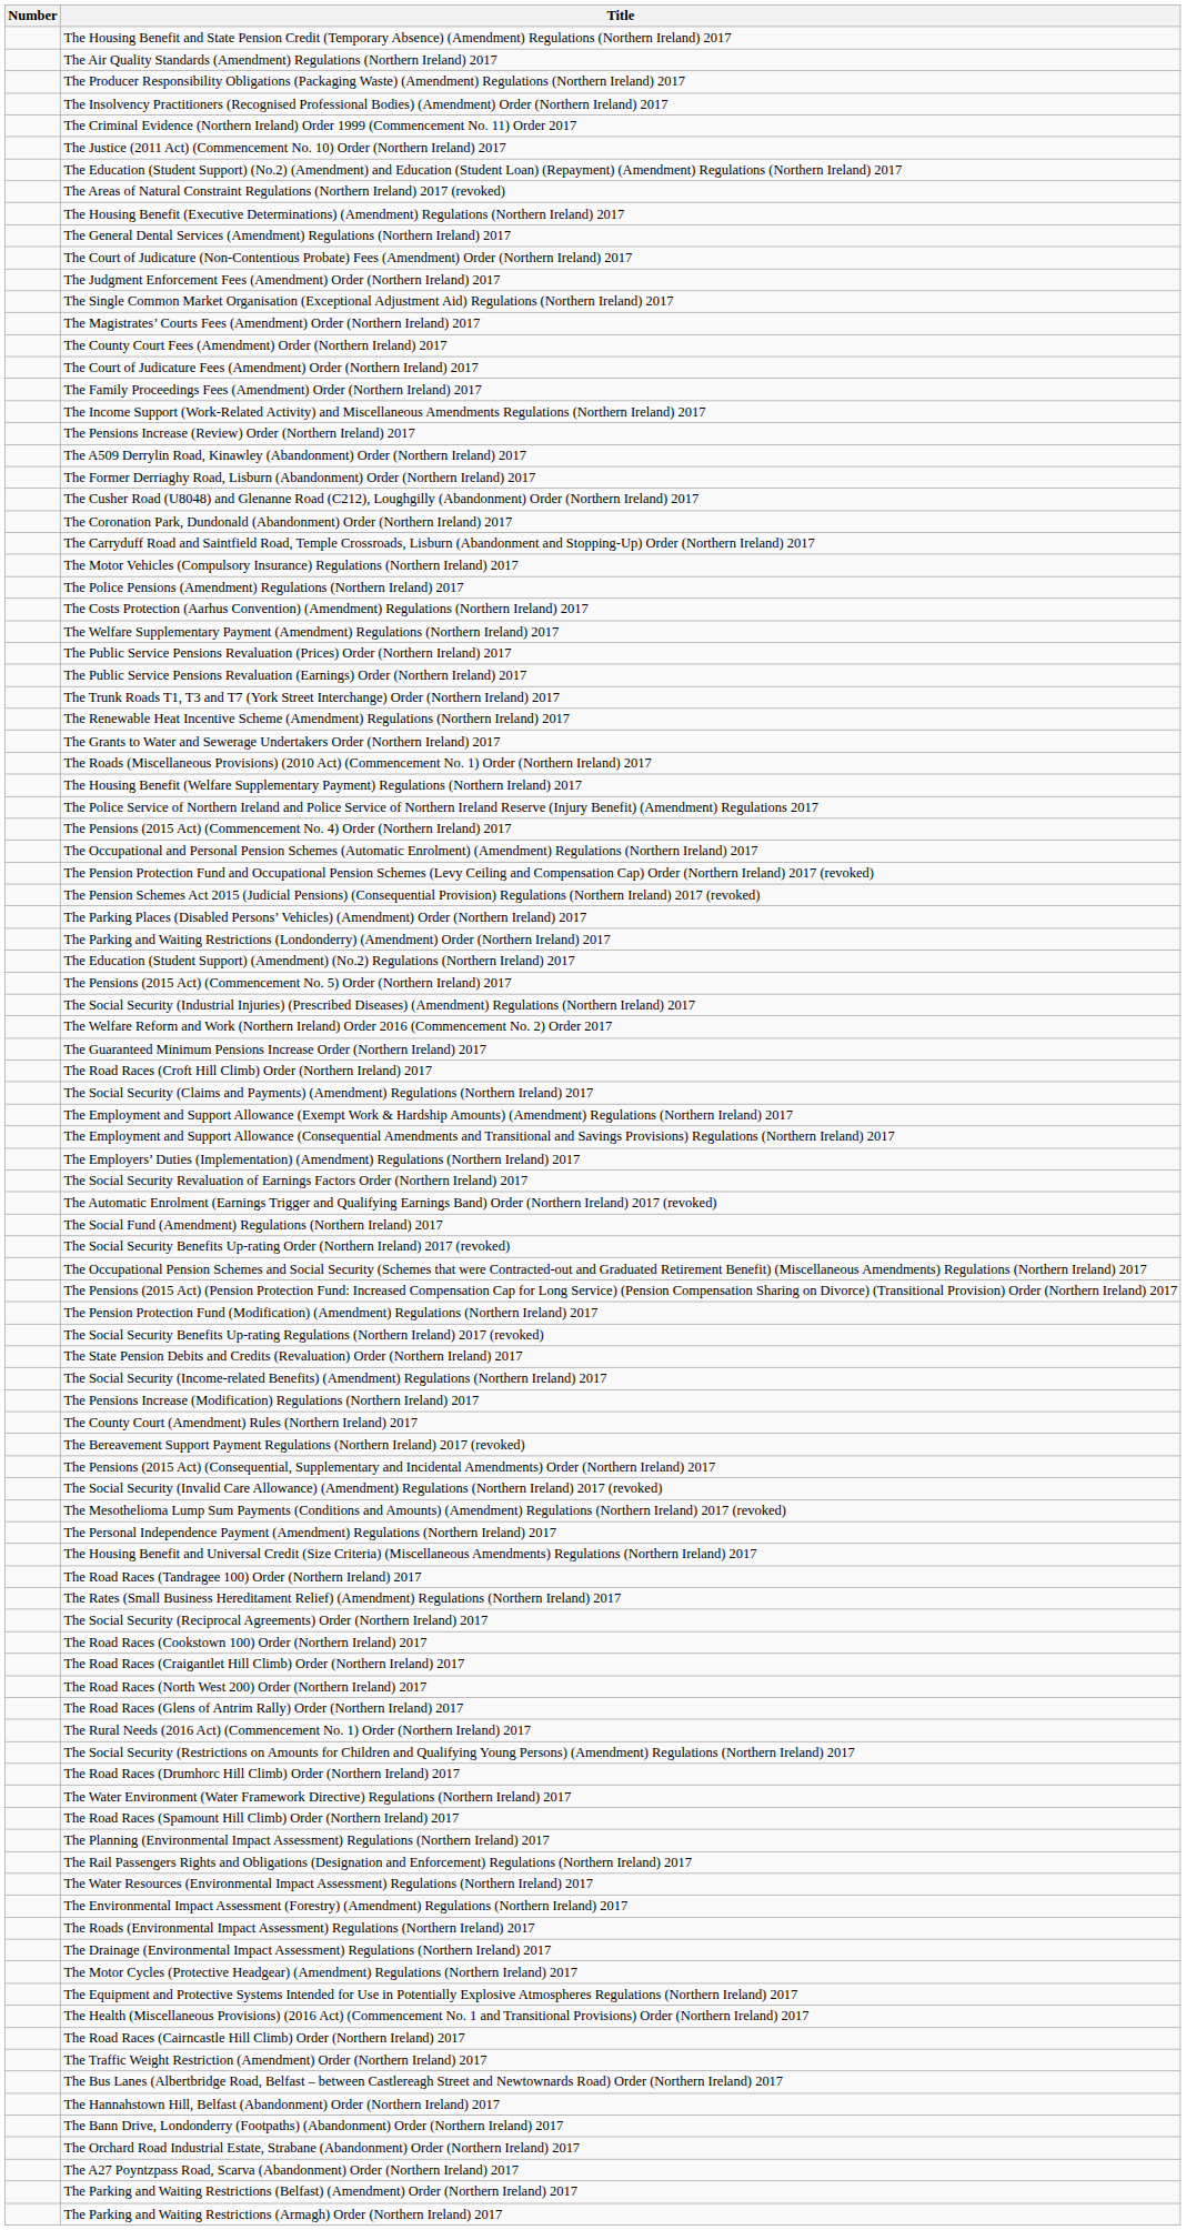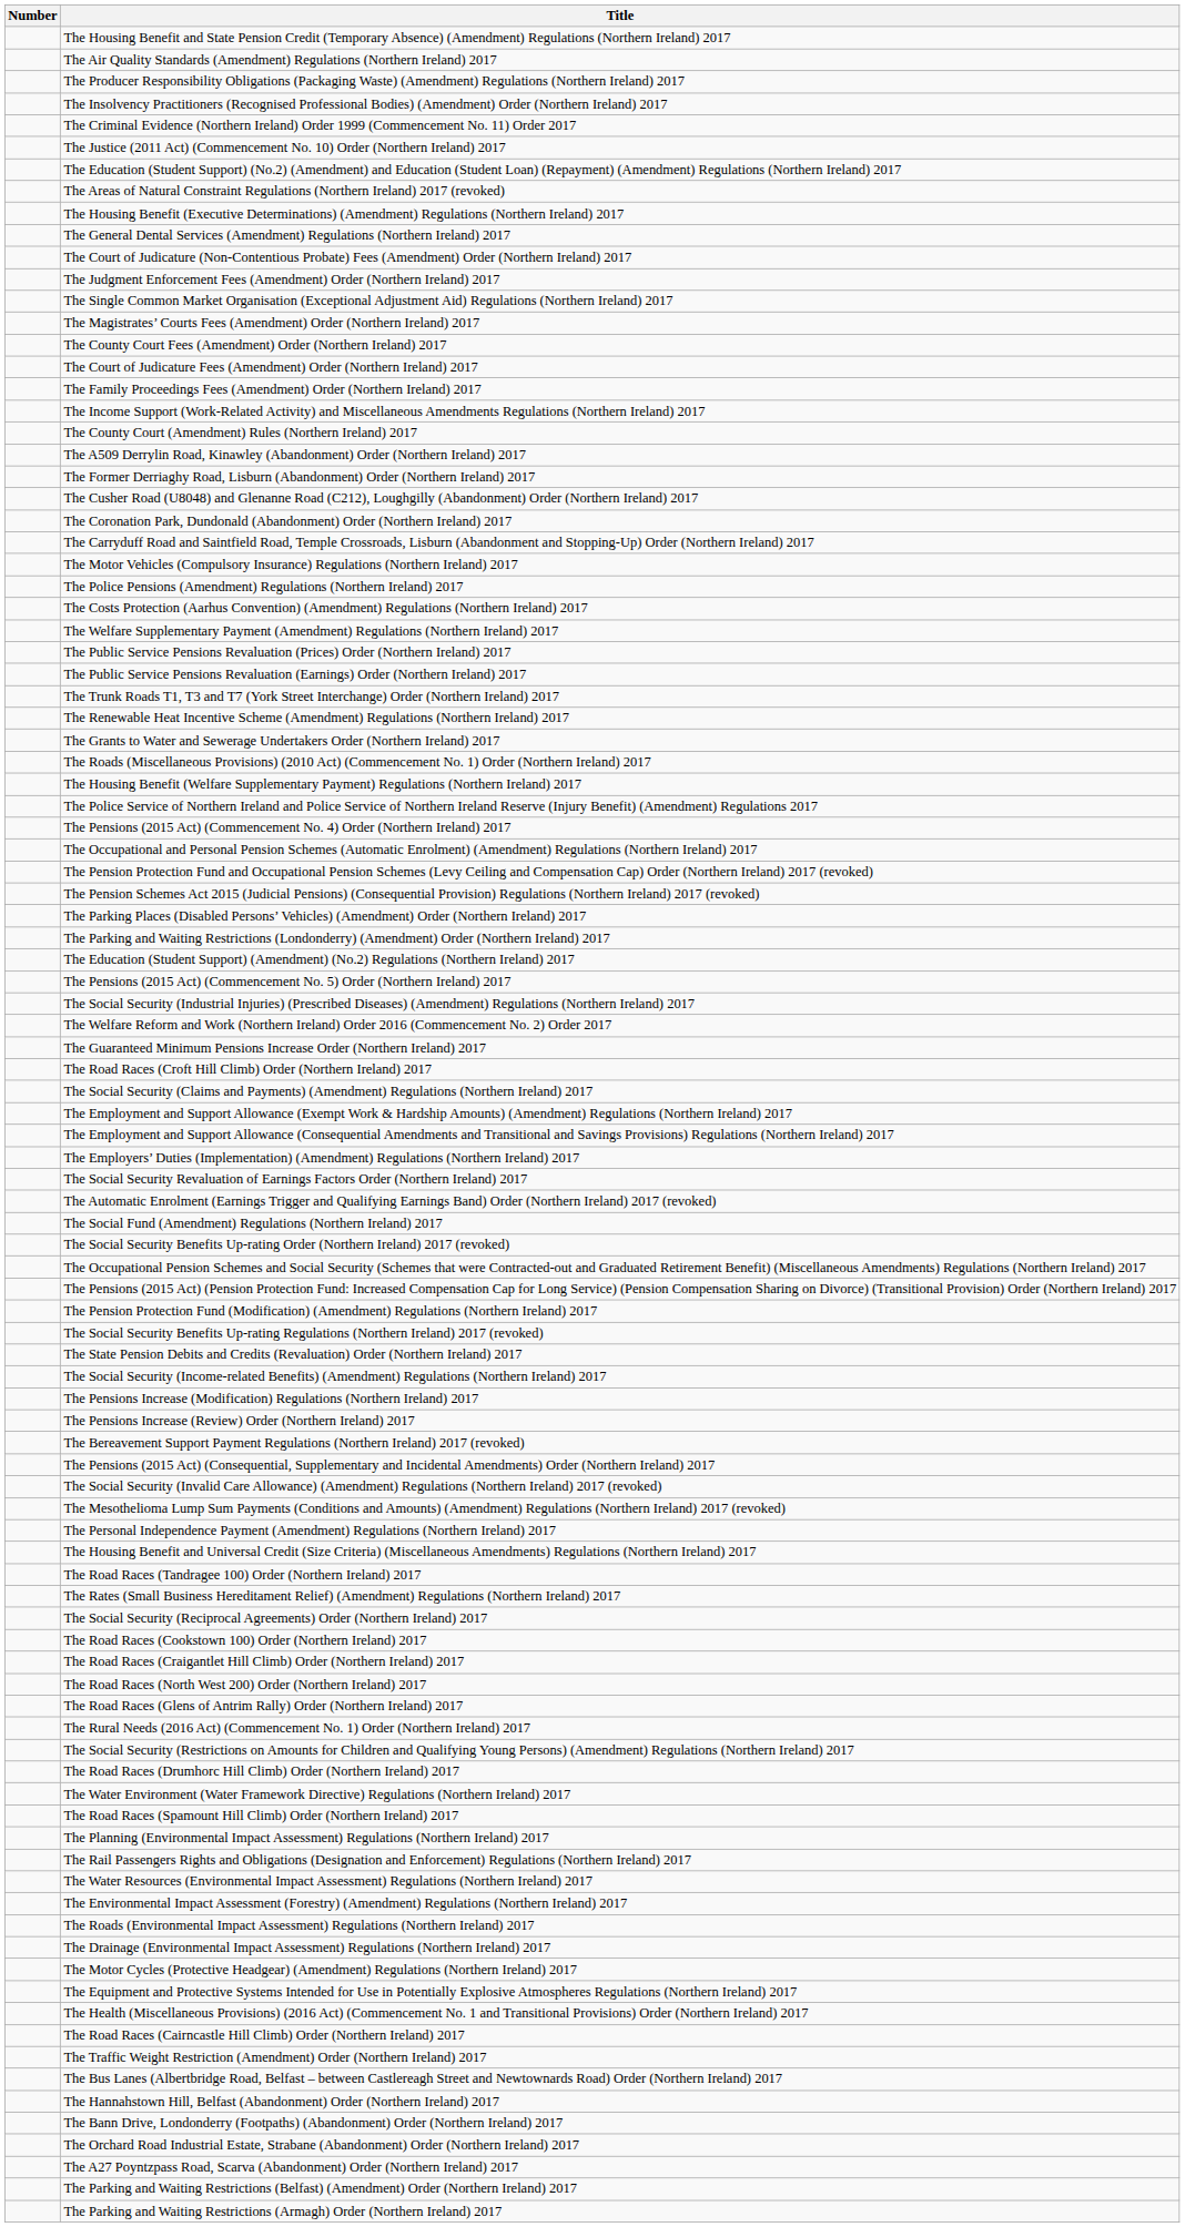rows swapped: The County Court (Amendment) Rules (Northern Ireland) 2017 <-> The Pensions Increase (Review) Order (Northern Ireland) 2017
